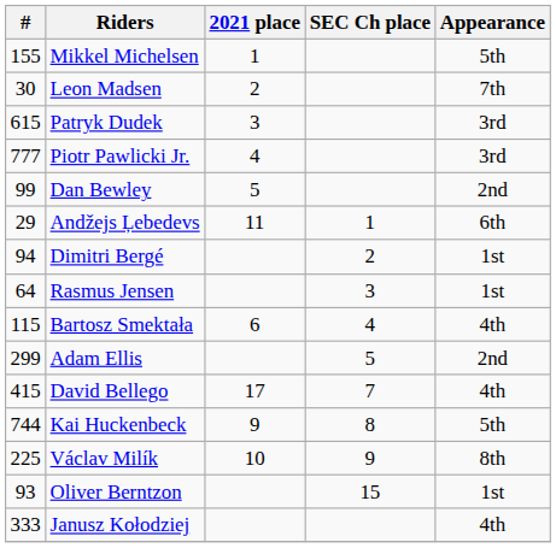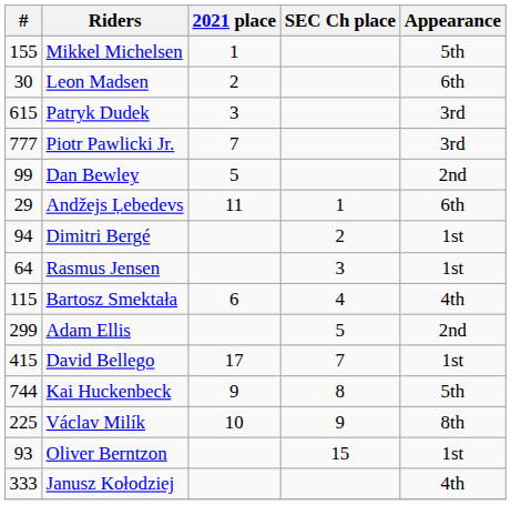Leon Madsen | Appearance: 7th -> 6th
Piotr Pawlicki Jr. | 2021 place: 4 -> 7
David Bellego | Appearance: 4th -> 1st
